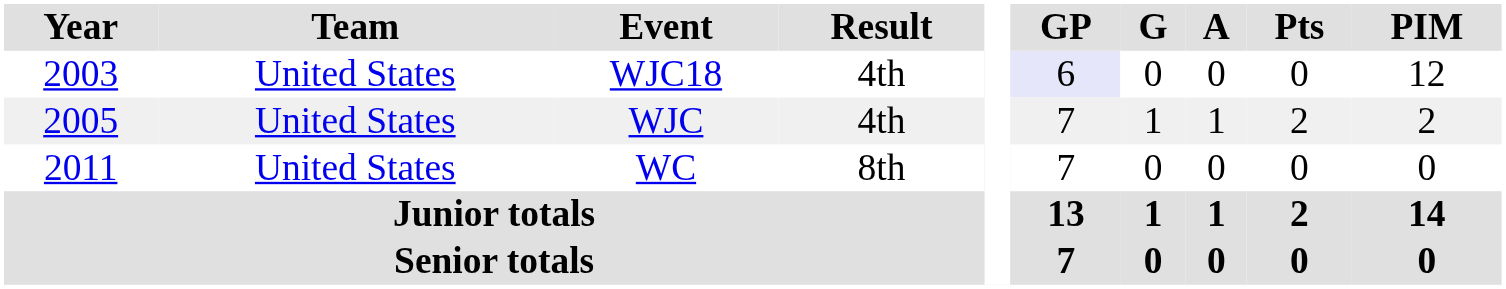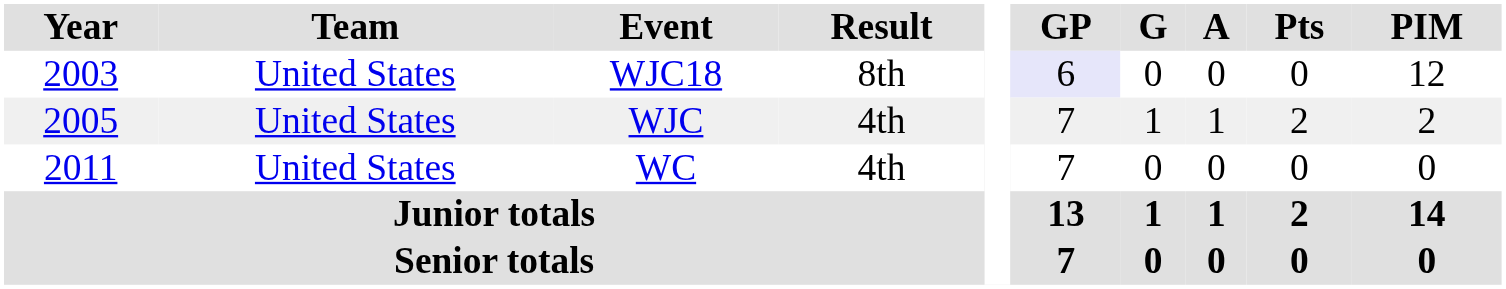WJC18 | Result: 4th -> 8th
WC | Result: 8th -> 4th
